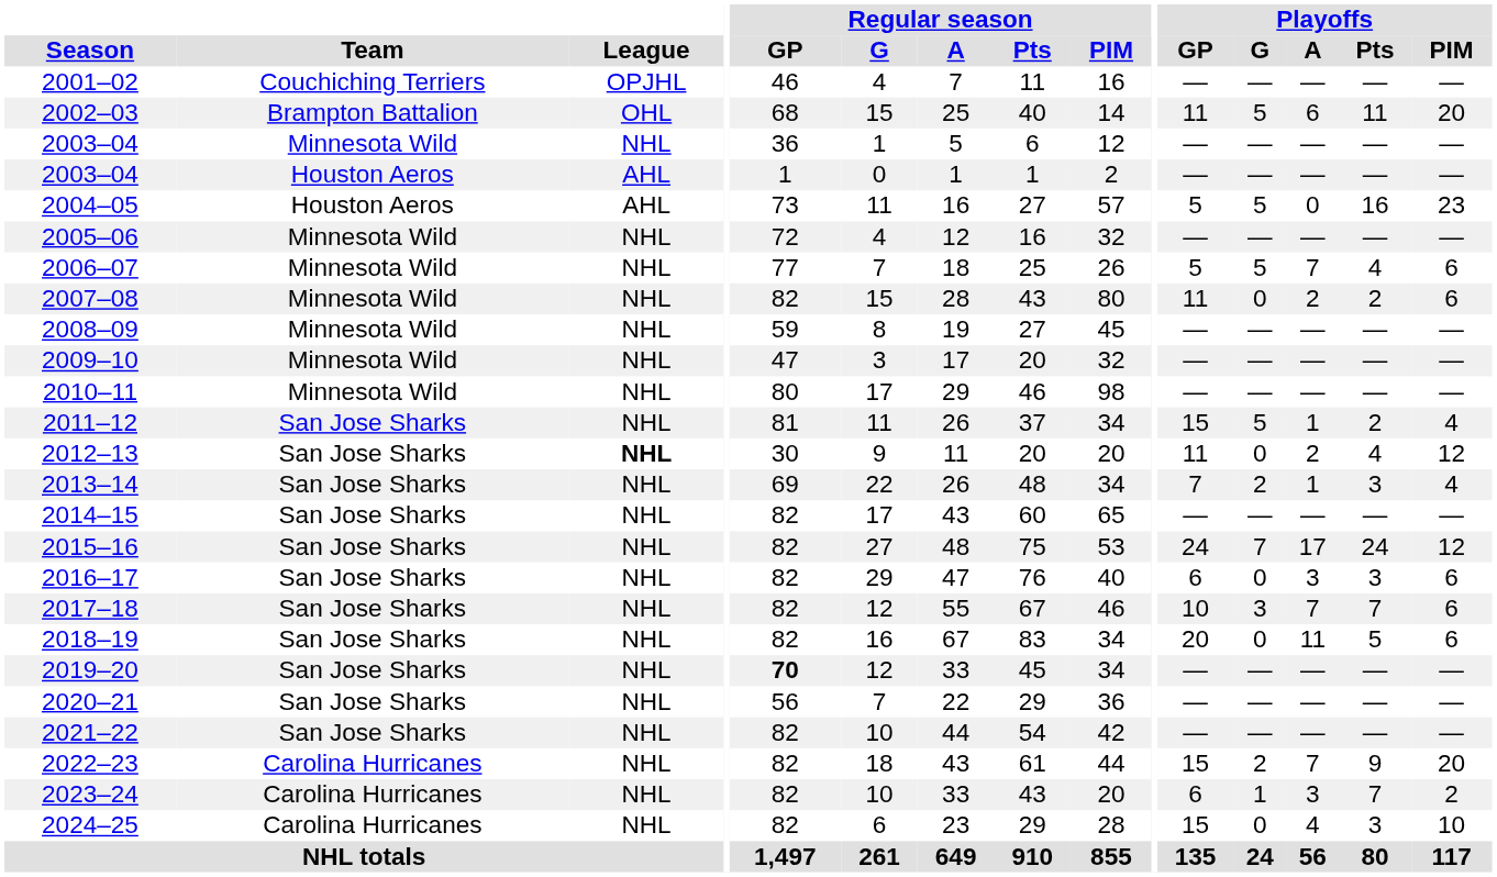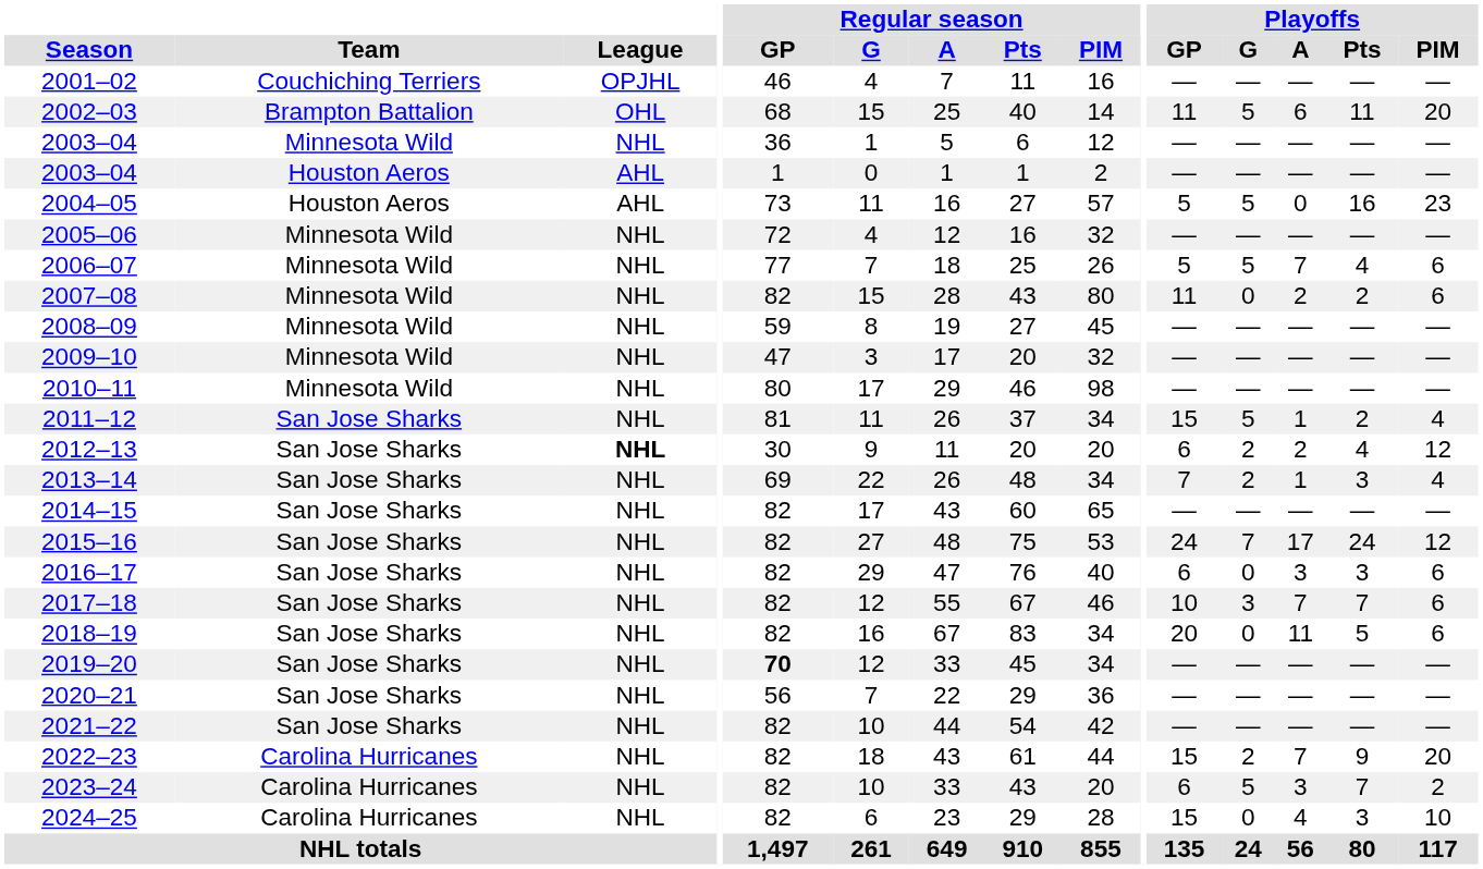2012–13 | Playoffs / GP: 11 -> 6
2012–13 | Playoffs / G: 0 -> 2
2023–24 | Playoffs / G: 1 -> 5
